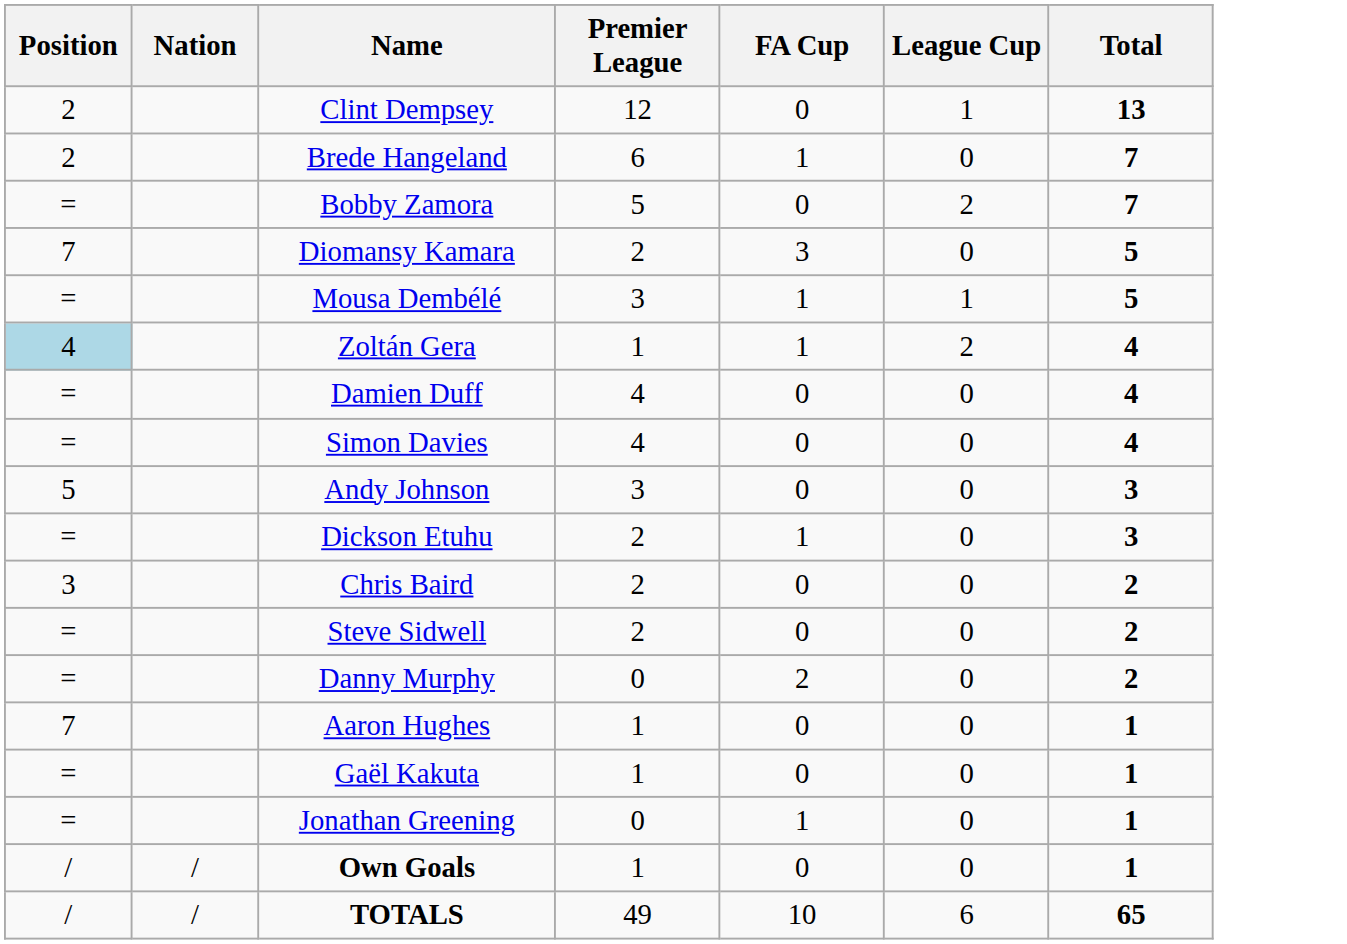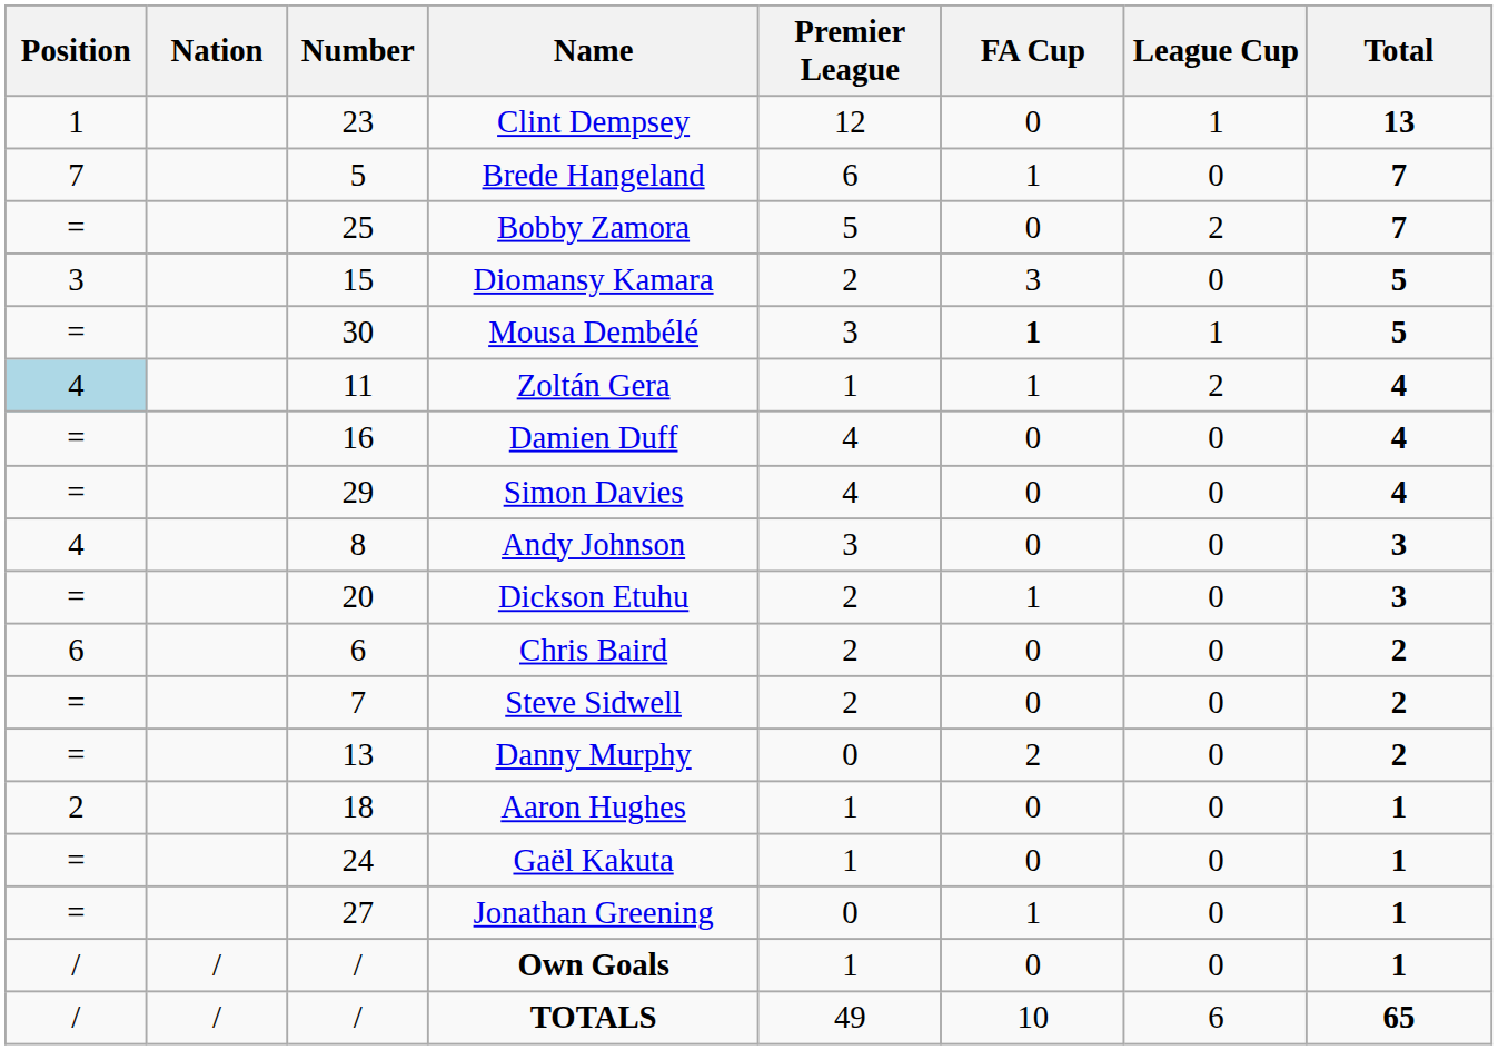+ column: Number | 23 | 5 | 25 | 15 | 30 | 11 | 16 | 29 | 8 | 20 | 6 | 7 | 13 | 18 | 24 | 27 | / | /
Clint Dempsey | Position: 2 -> 1
Brede Hangeland | Position: 2 -> 7
Diomansy Kamara | Position: 7 -> 3
Mousa Dembélé | FA Cup: normal -> bold
Andy Johnson | Position: 5 -> 4
Chris Baird | Position: 3 -> 6
Aaron Hughes | Position: 7 -> 2
